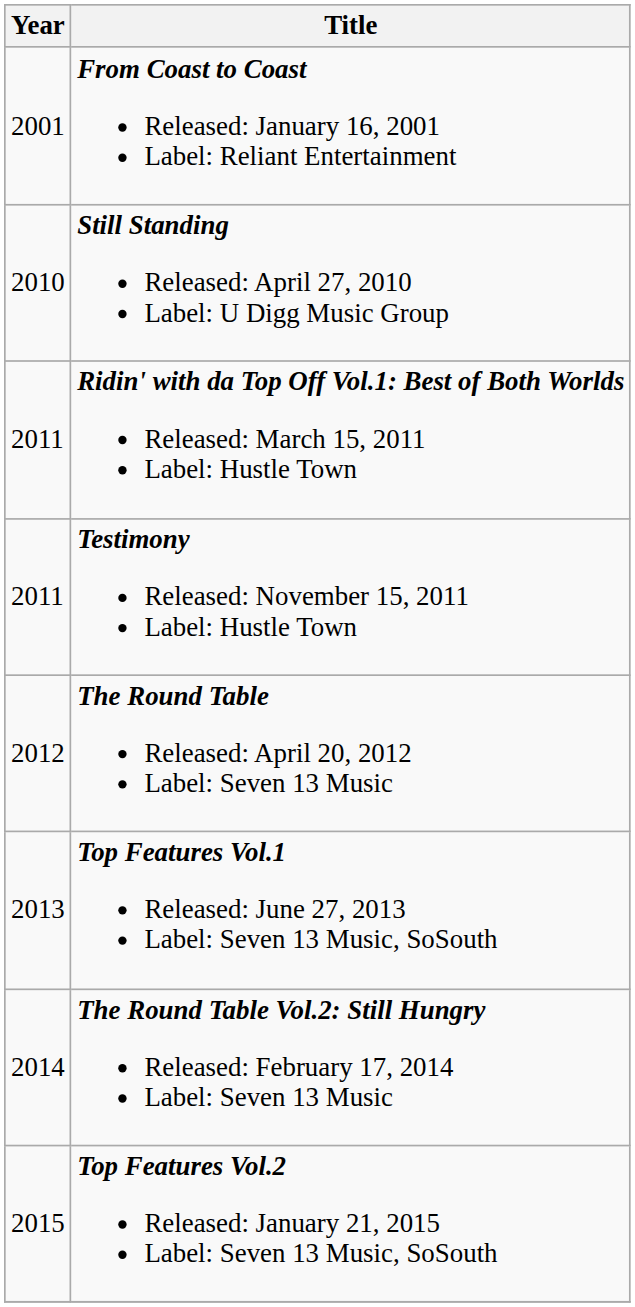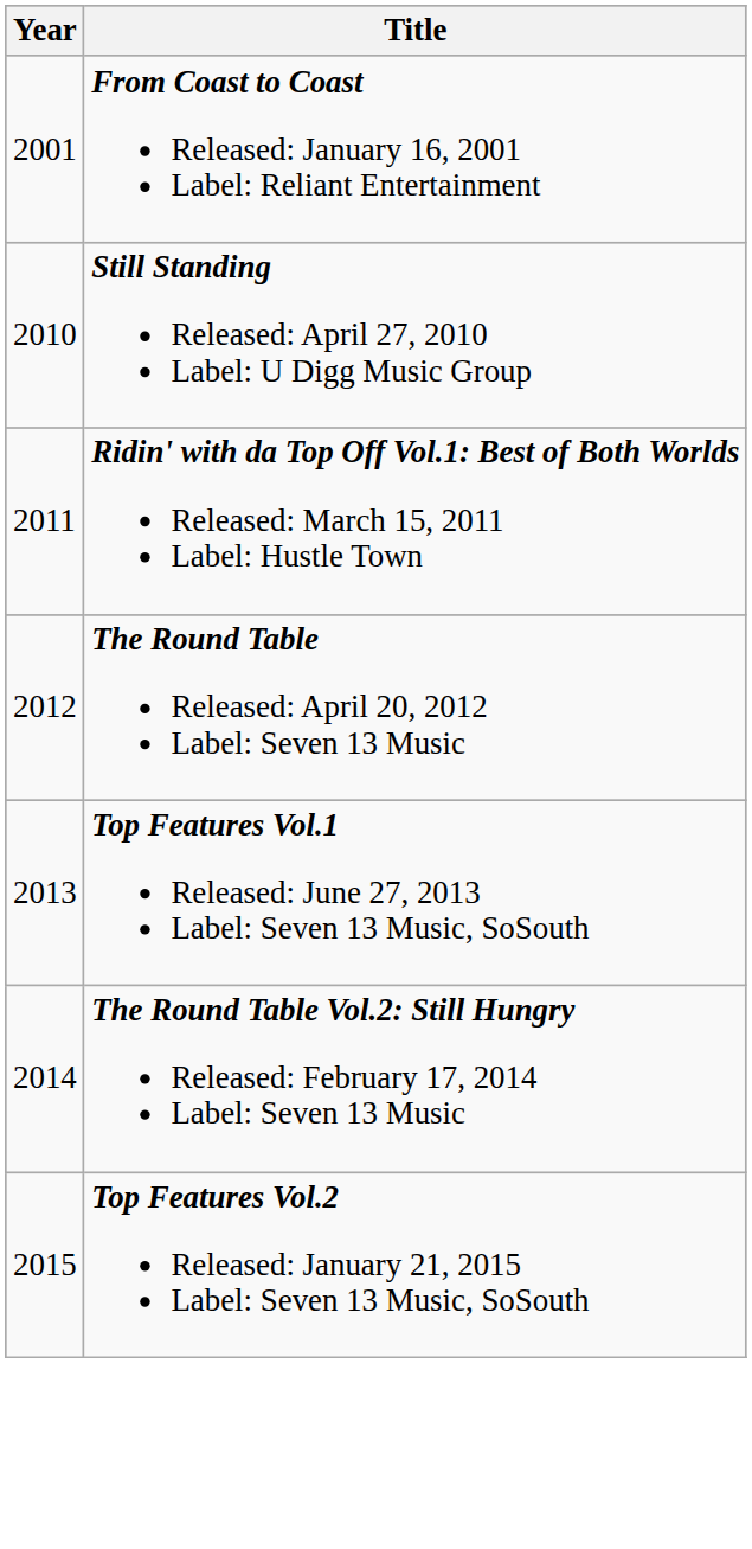- row: 2011 | Testimony Released: November 15, 2011 Label: Hustle Town
